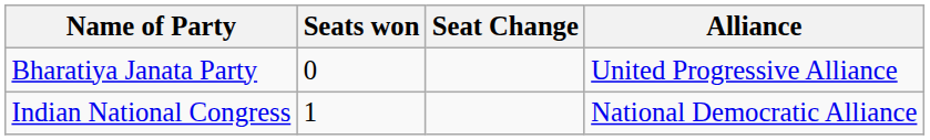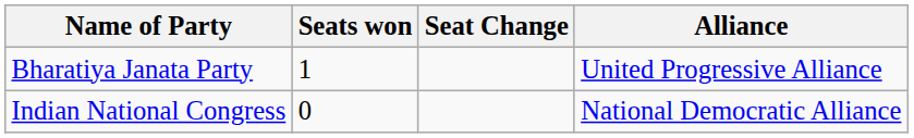Bharatiya Janata Party | Seats won: 0 -> 1
Indian National Congress | Seats won: 1 -> 0
